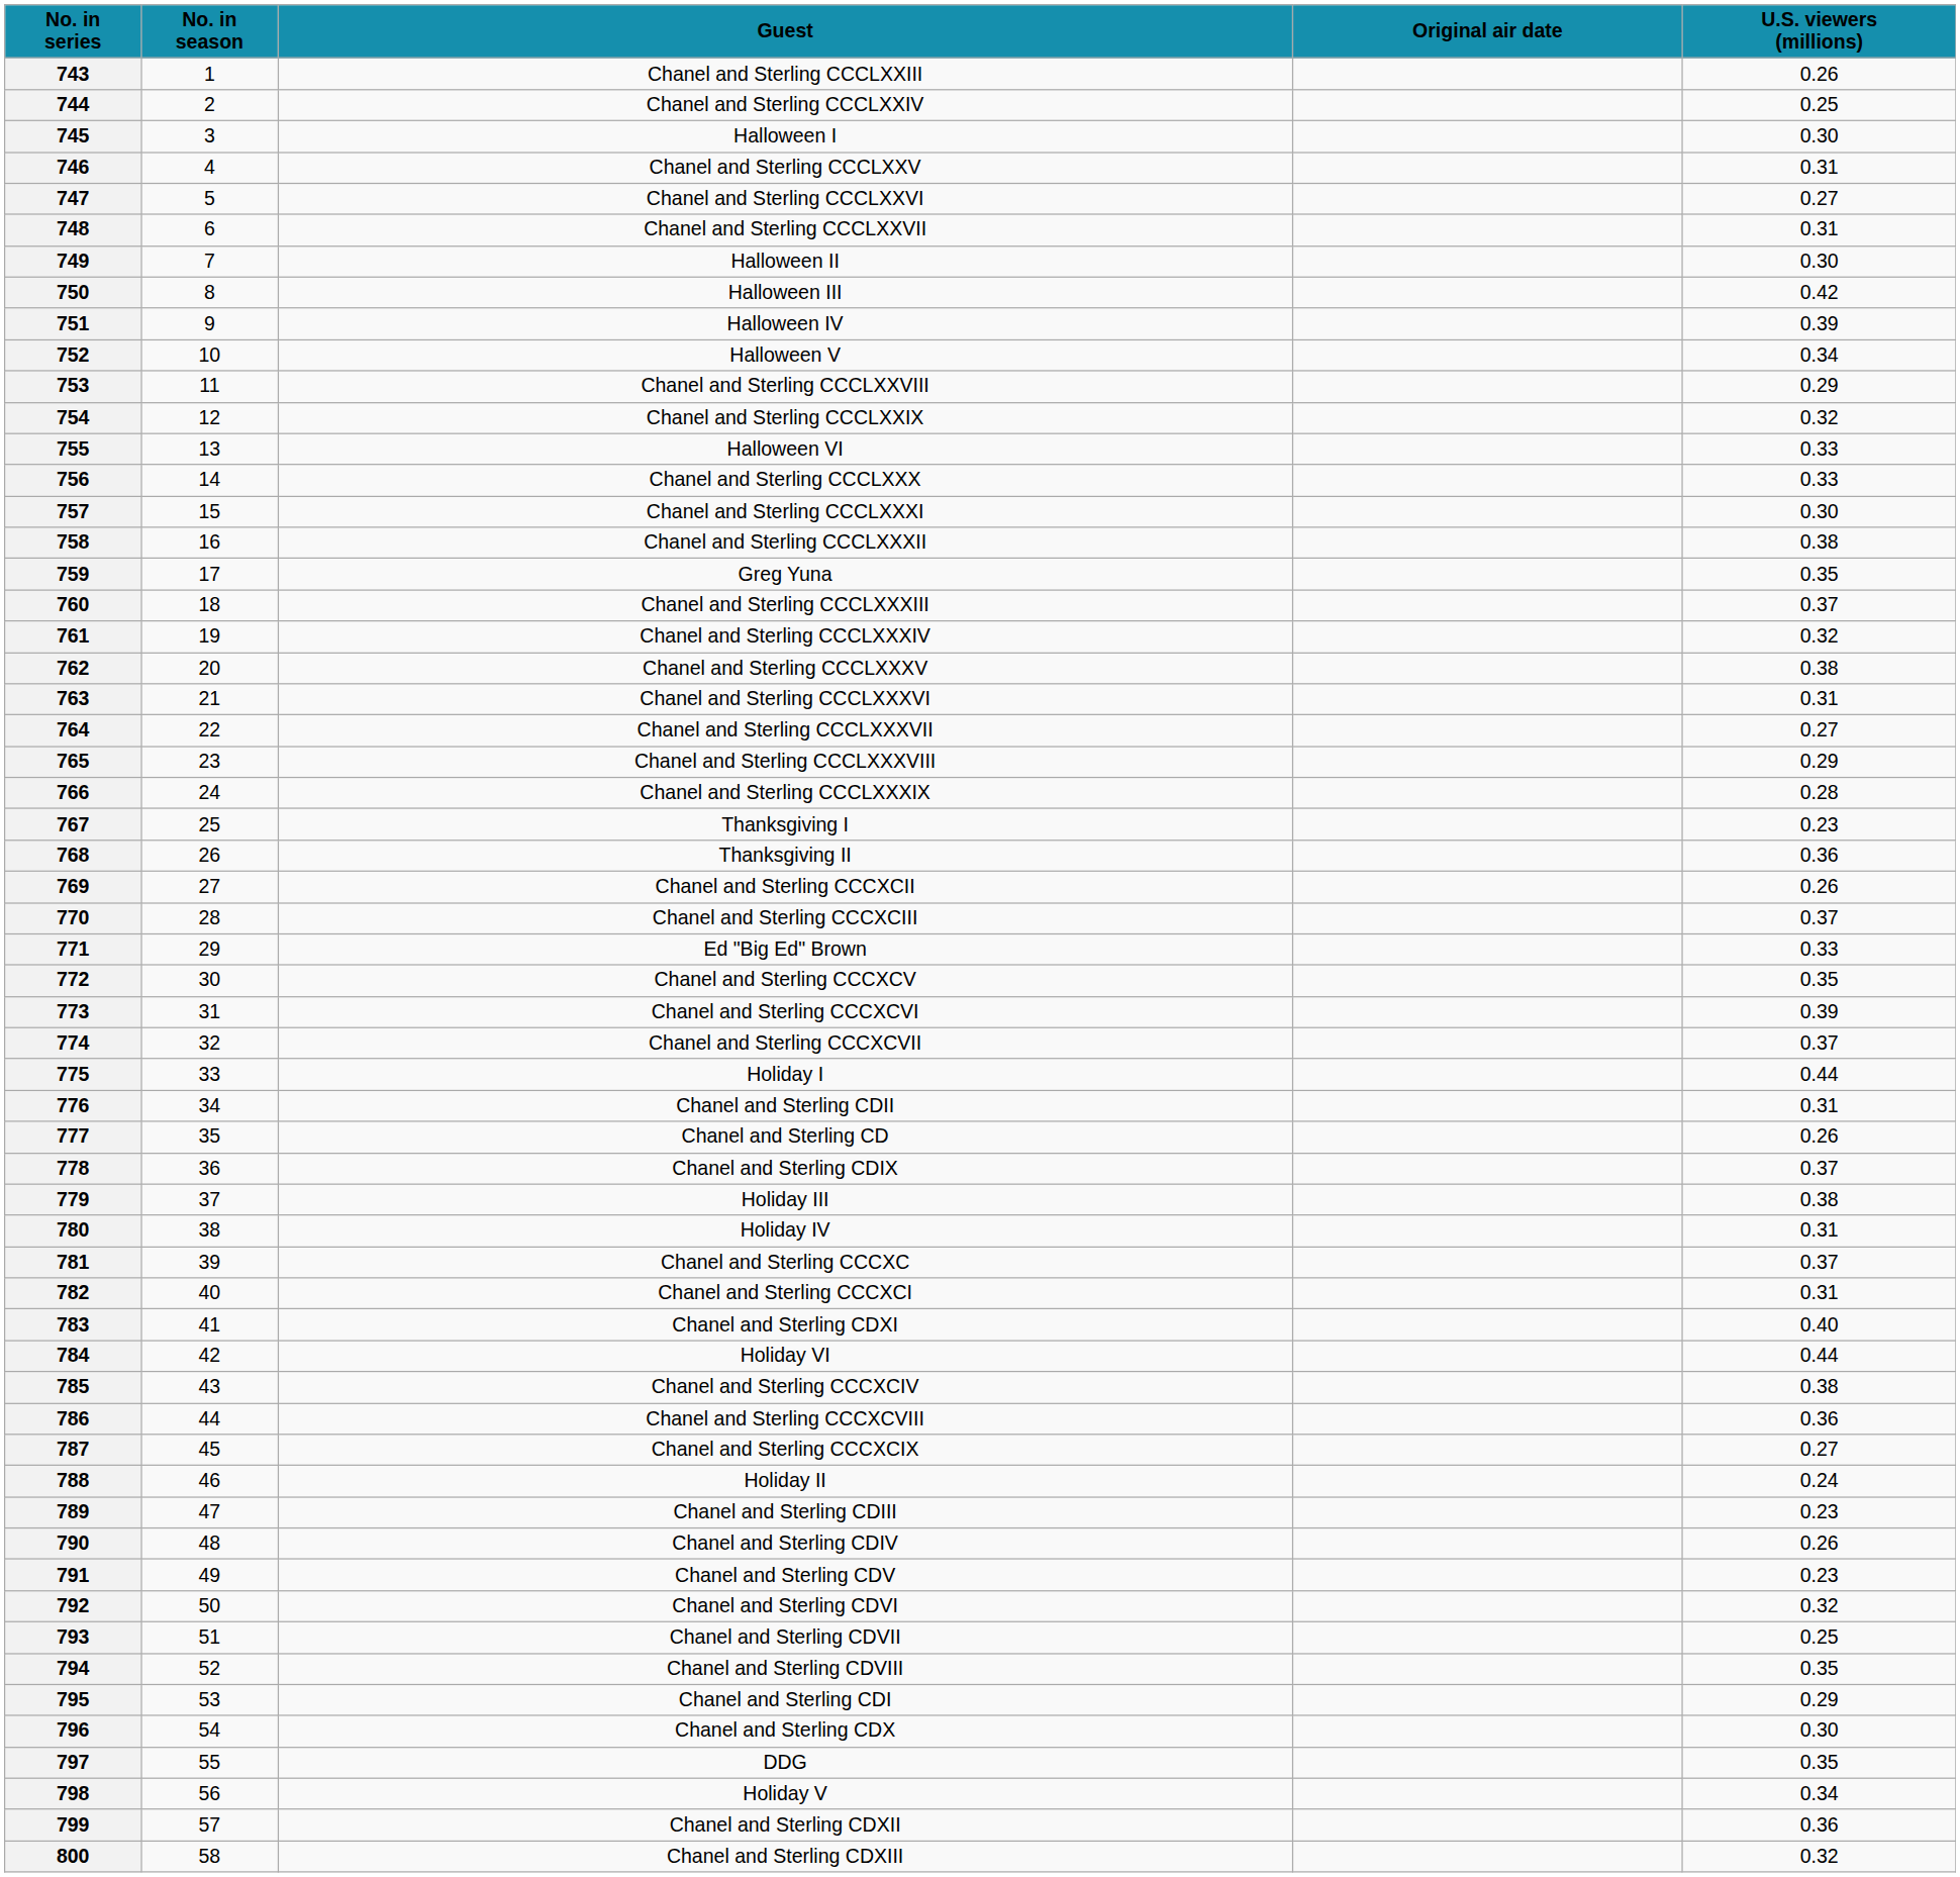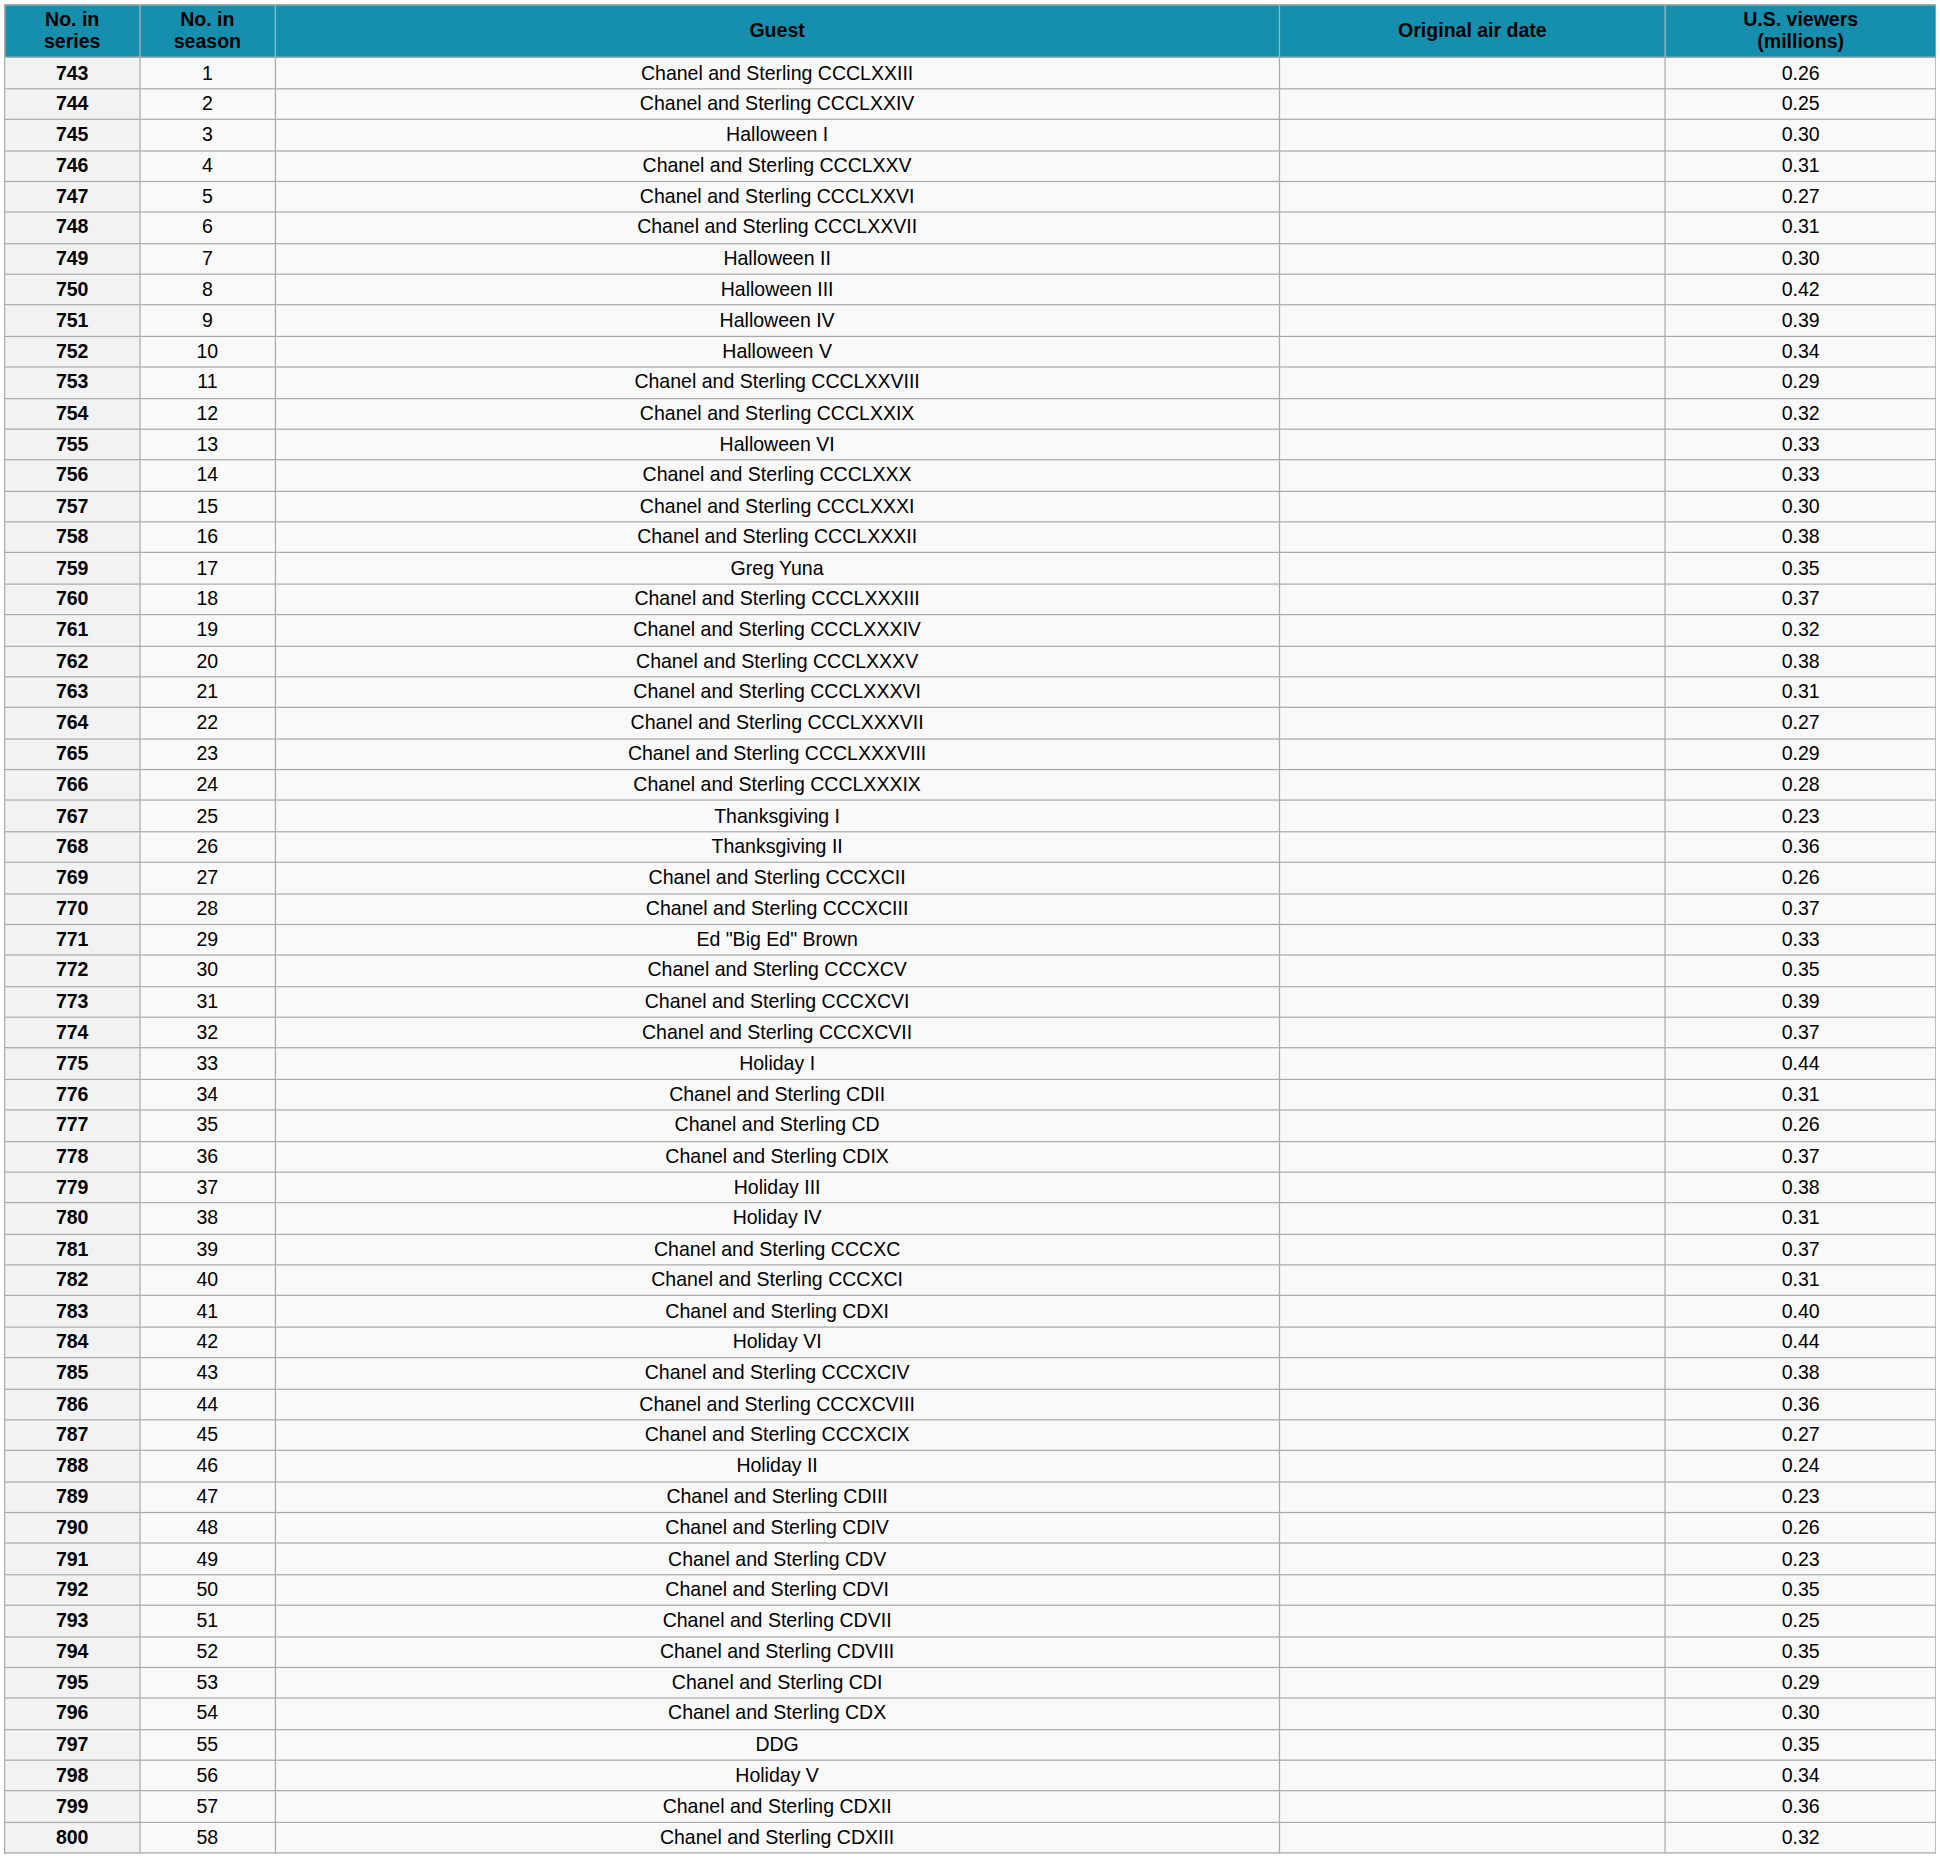792 | U.S. viewers (millions): 0.32 -> 0.35
